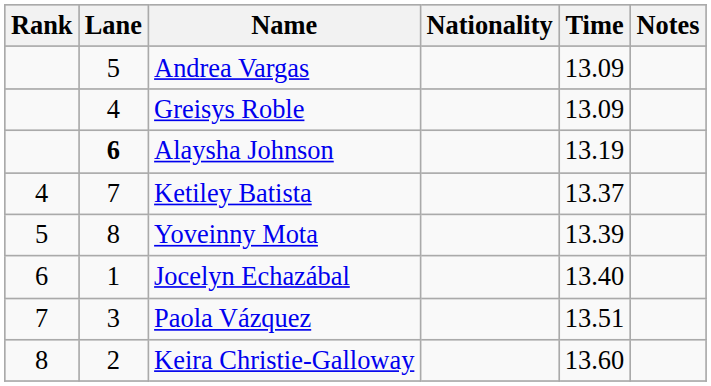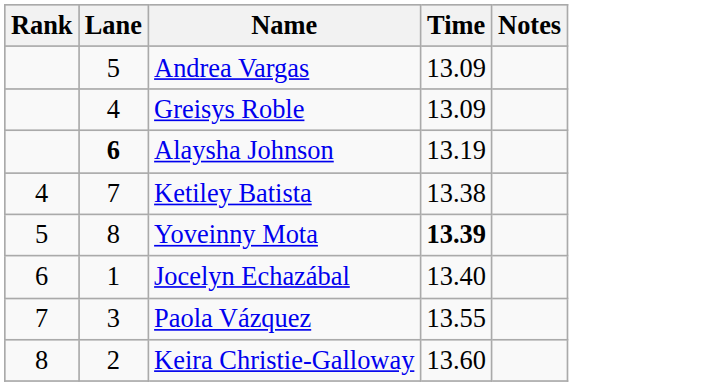- column: Nationality
Ketiley Batista | Time: 13.37 -> 13.38
Yoveinny Mota | Time: normal -> bold
Paola Vázquez | Time: 13.51 -> 13.55
